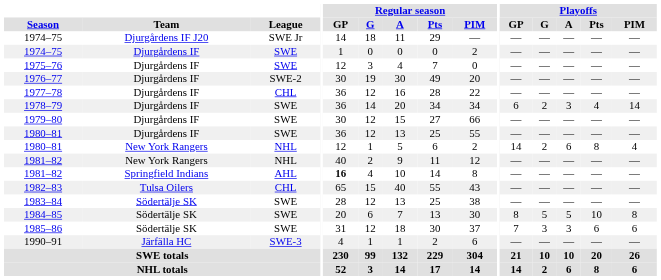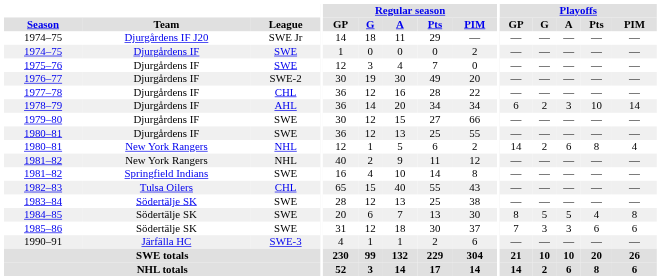1978–79 | League: SWE -> AHL
1978–79 | Playoffs / Pts: 4 -> 10
1981–82 / Springfield Indians | League: AHL -> SWE
1981–82 / Springfield Indians | Regular season / GP: bold -> normal
1984–85 | Playoffs / Pts: 10 -> 4
